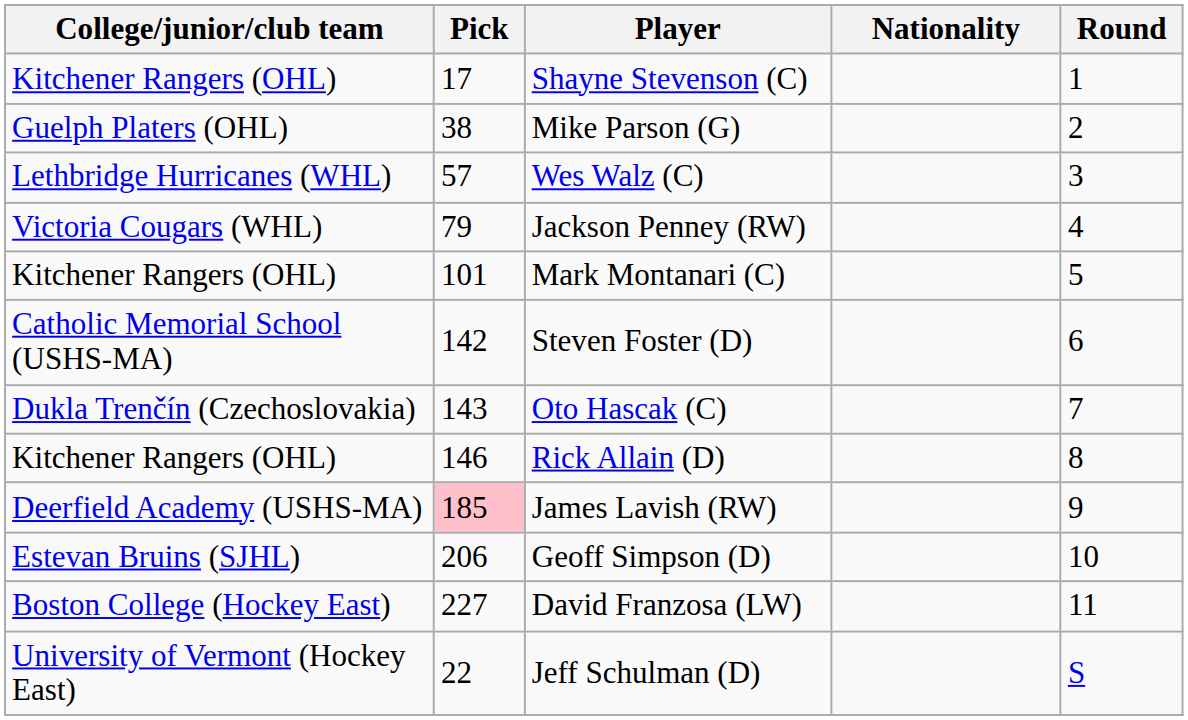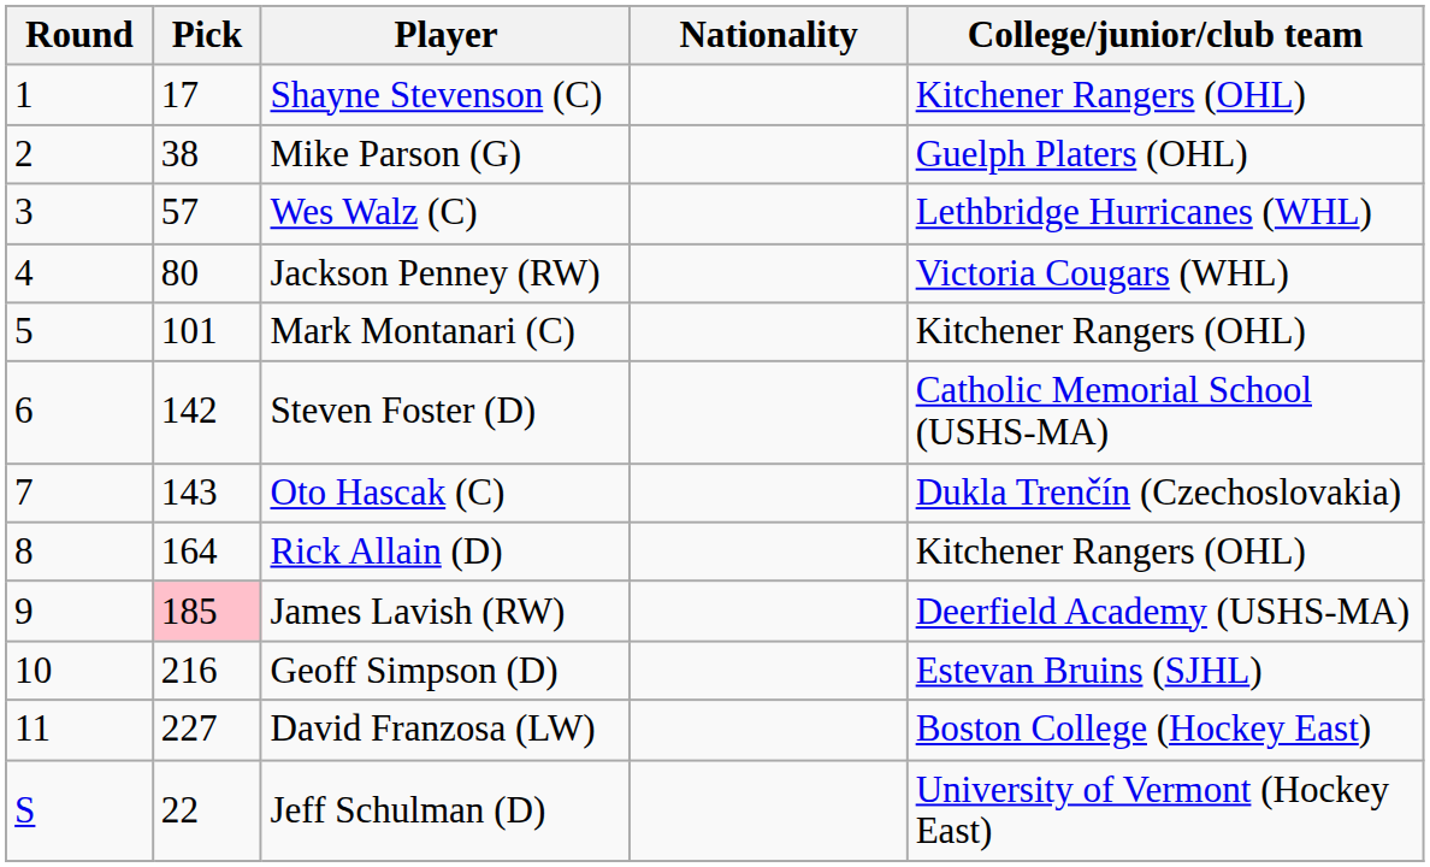columns swapped: Round <-> College/junior/club team
Jackson Penney (RW) | Pick: 79 -> 80
Rick Allain (D) | Pick: 146 -> 164
Geoff Simpson (D) | Pick: 206 -> 216
